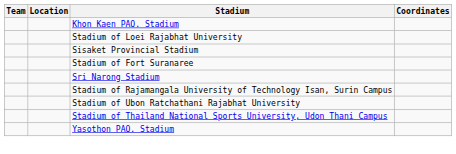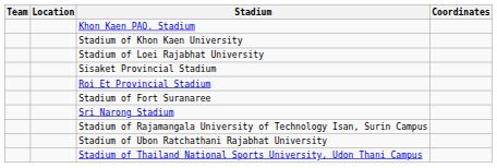+ row: Stadium of Khon Kaen University
+ row: Roi Et Provincial Stadium
- row: Yasothon PAO. Stadium
